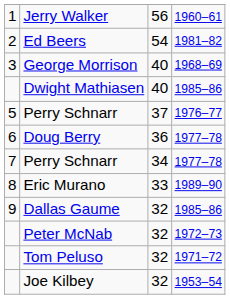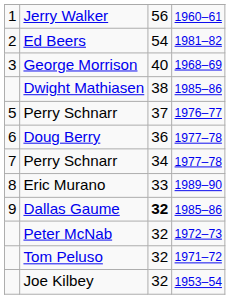Dwight Mathiasen | column 3: 40 -> 38
Dallas Gaume | column 3: normal -> bold
